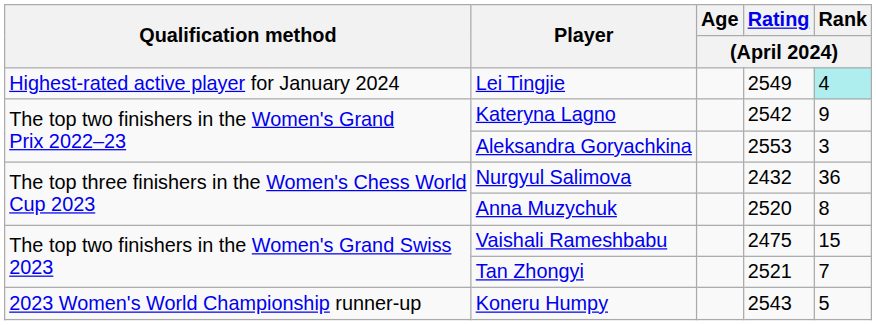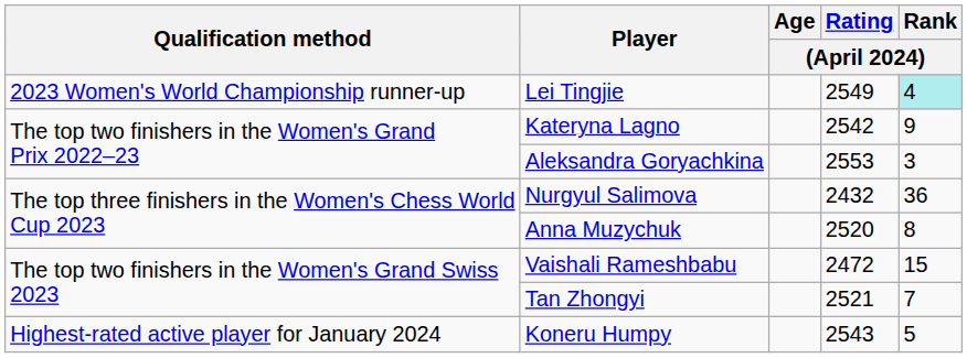Lei Tingjie | Qualification method: Highest-rated active player for January 2024 -> 2023 Women's World Championship runner-up
Vaishali Rameshbabu | Rating / (April 2024): 2475 -> 2472
Koneru Humpy | Qualification method: 2023 Women's World Championship runner-up -> Highest-rated active player for January 2024
